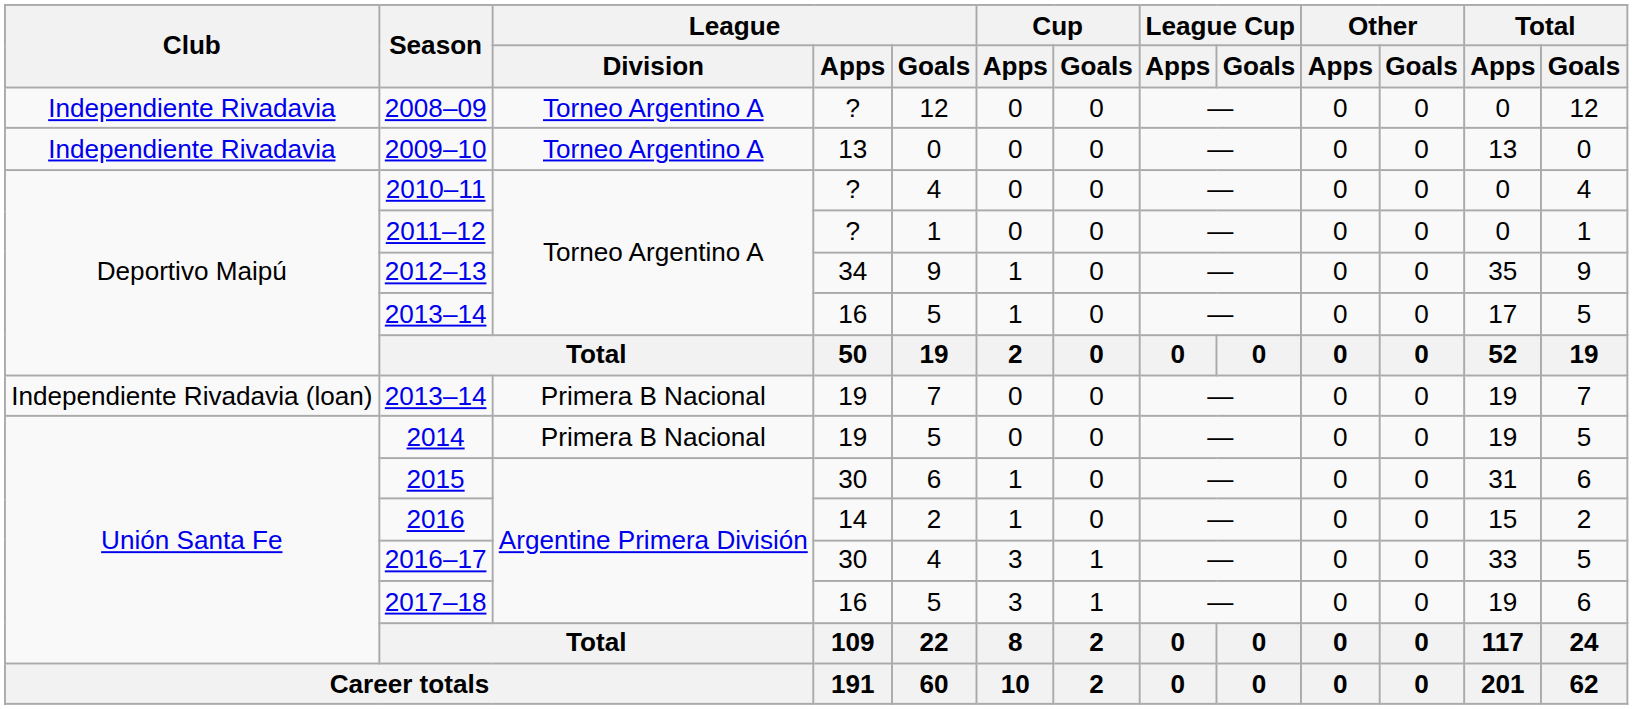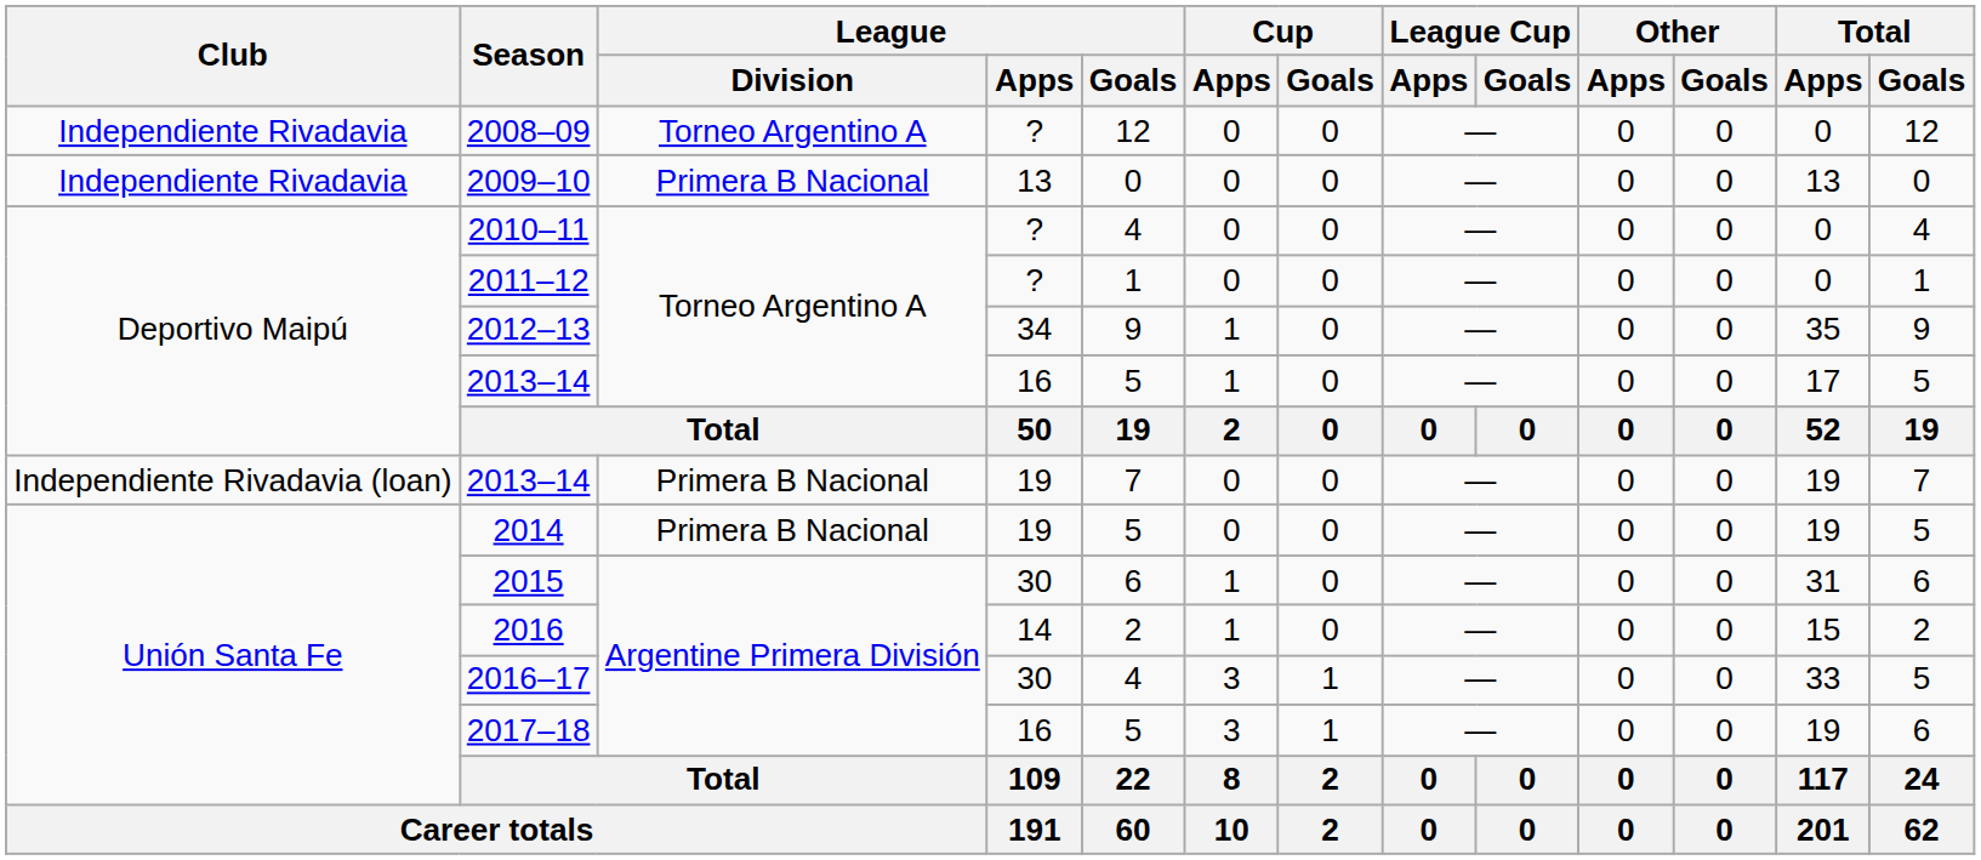2009–10 | League / Division: Torneo Argentino A -> Primera B Nacional
